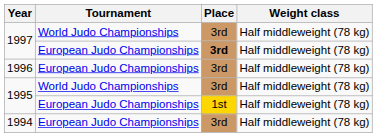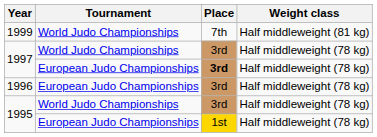+ row: 1999 | World Judo Championships | 7th | Half middleweight (81 kg)
- row: 1994 | European Judo Championships | 3rd | Half middleweight (78 kg)
